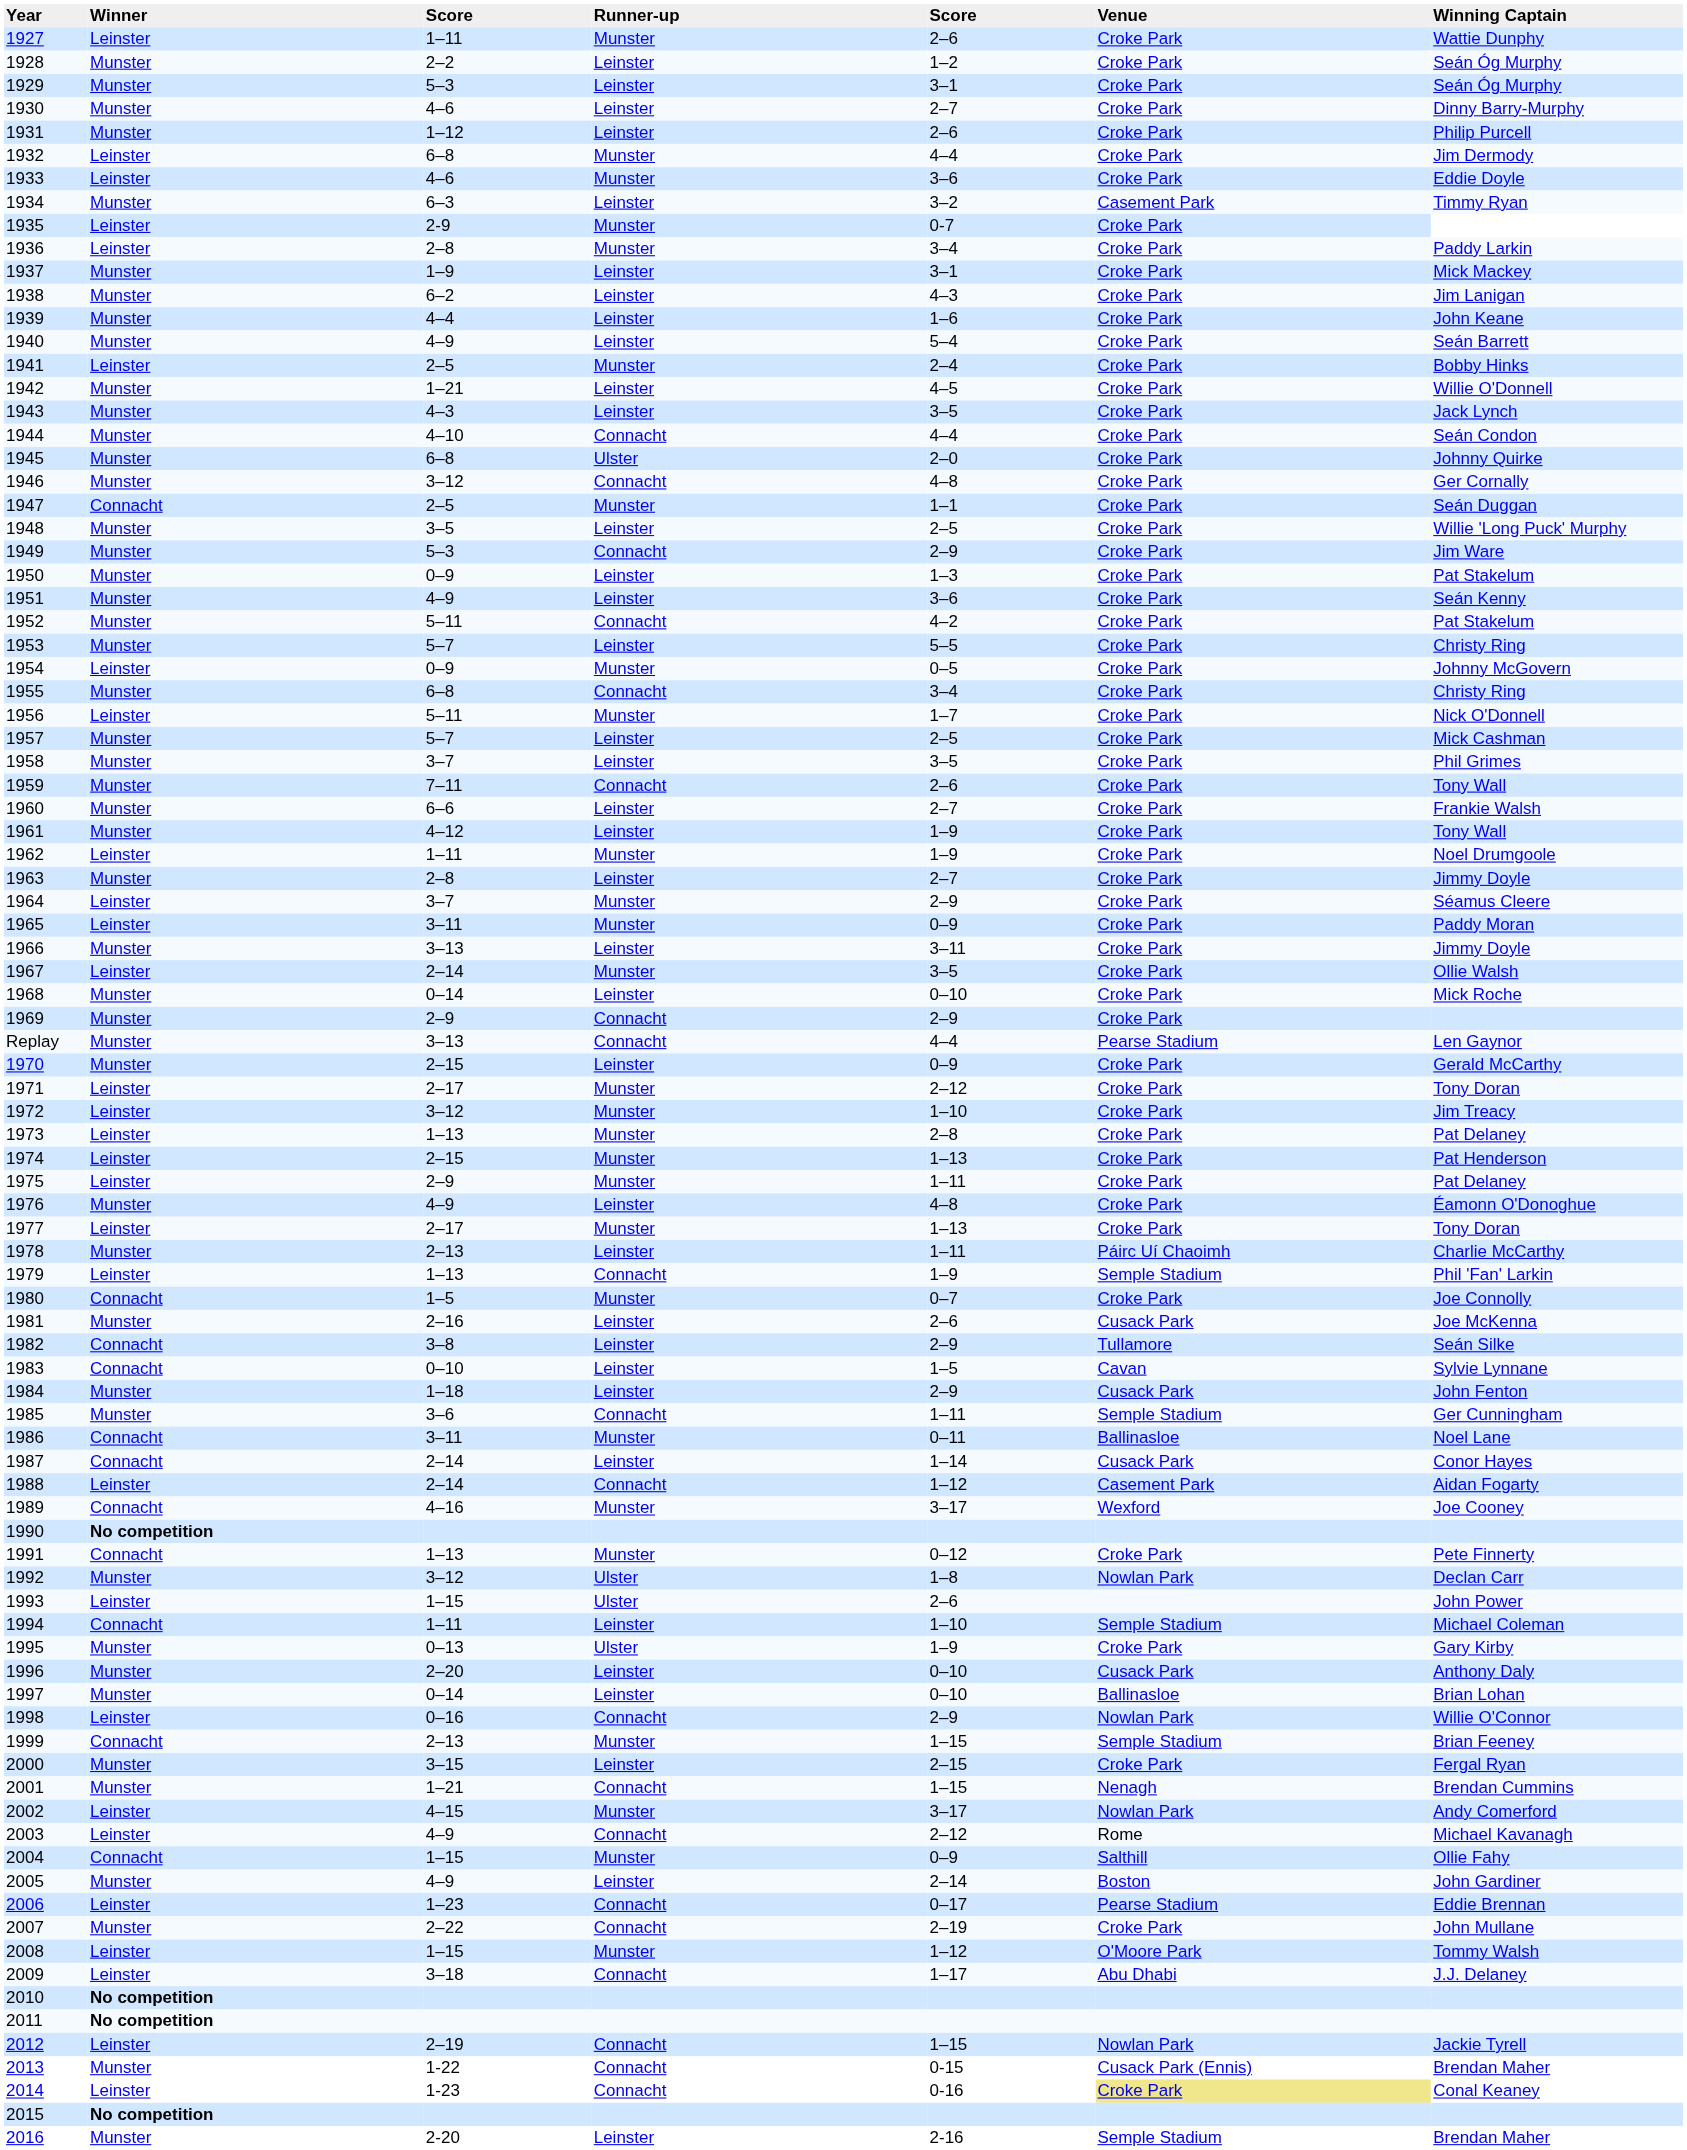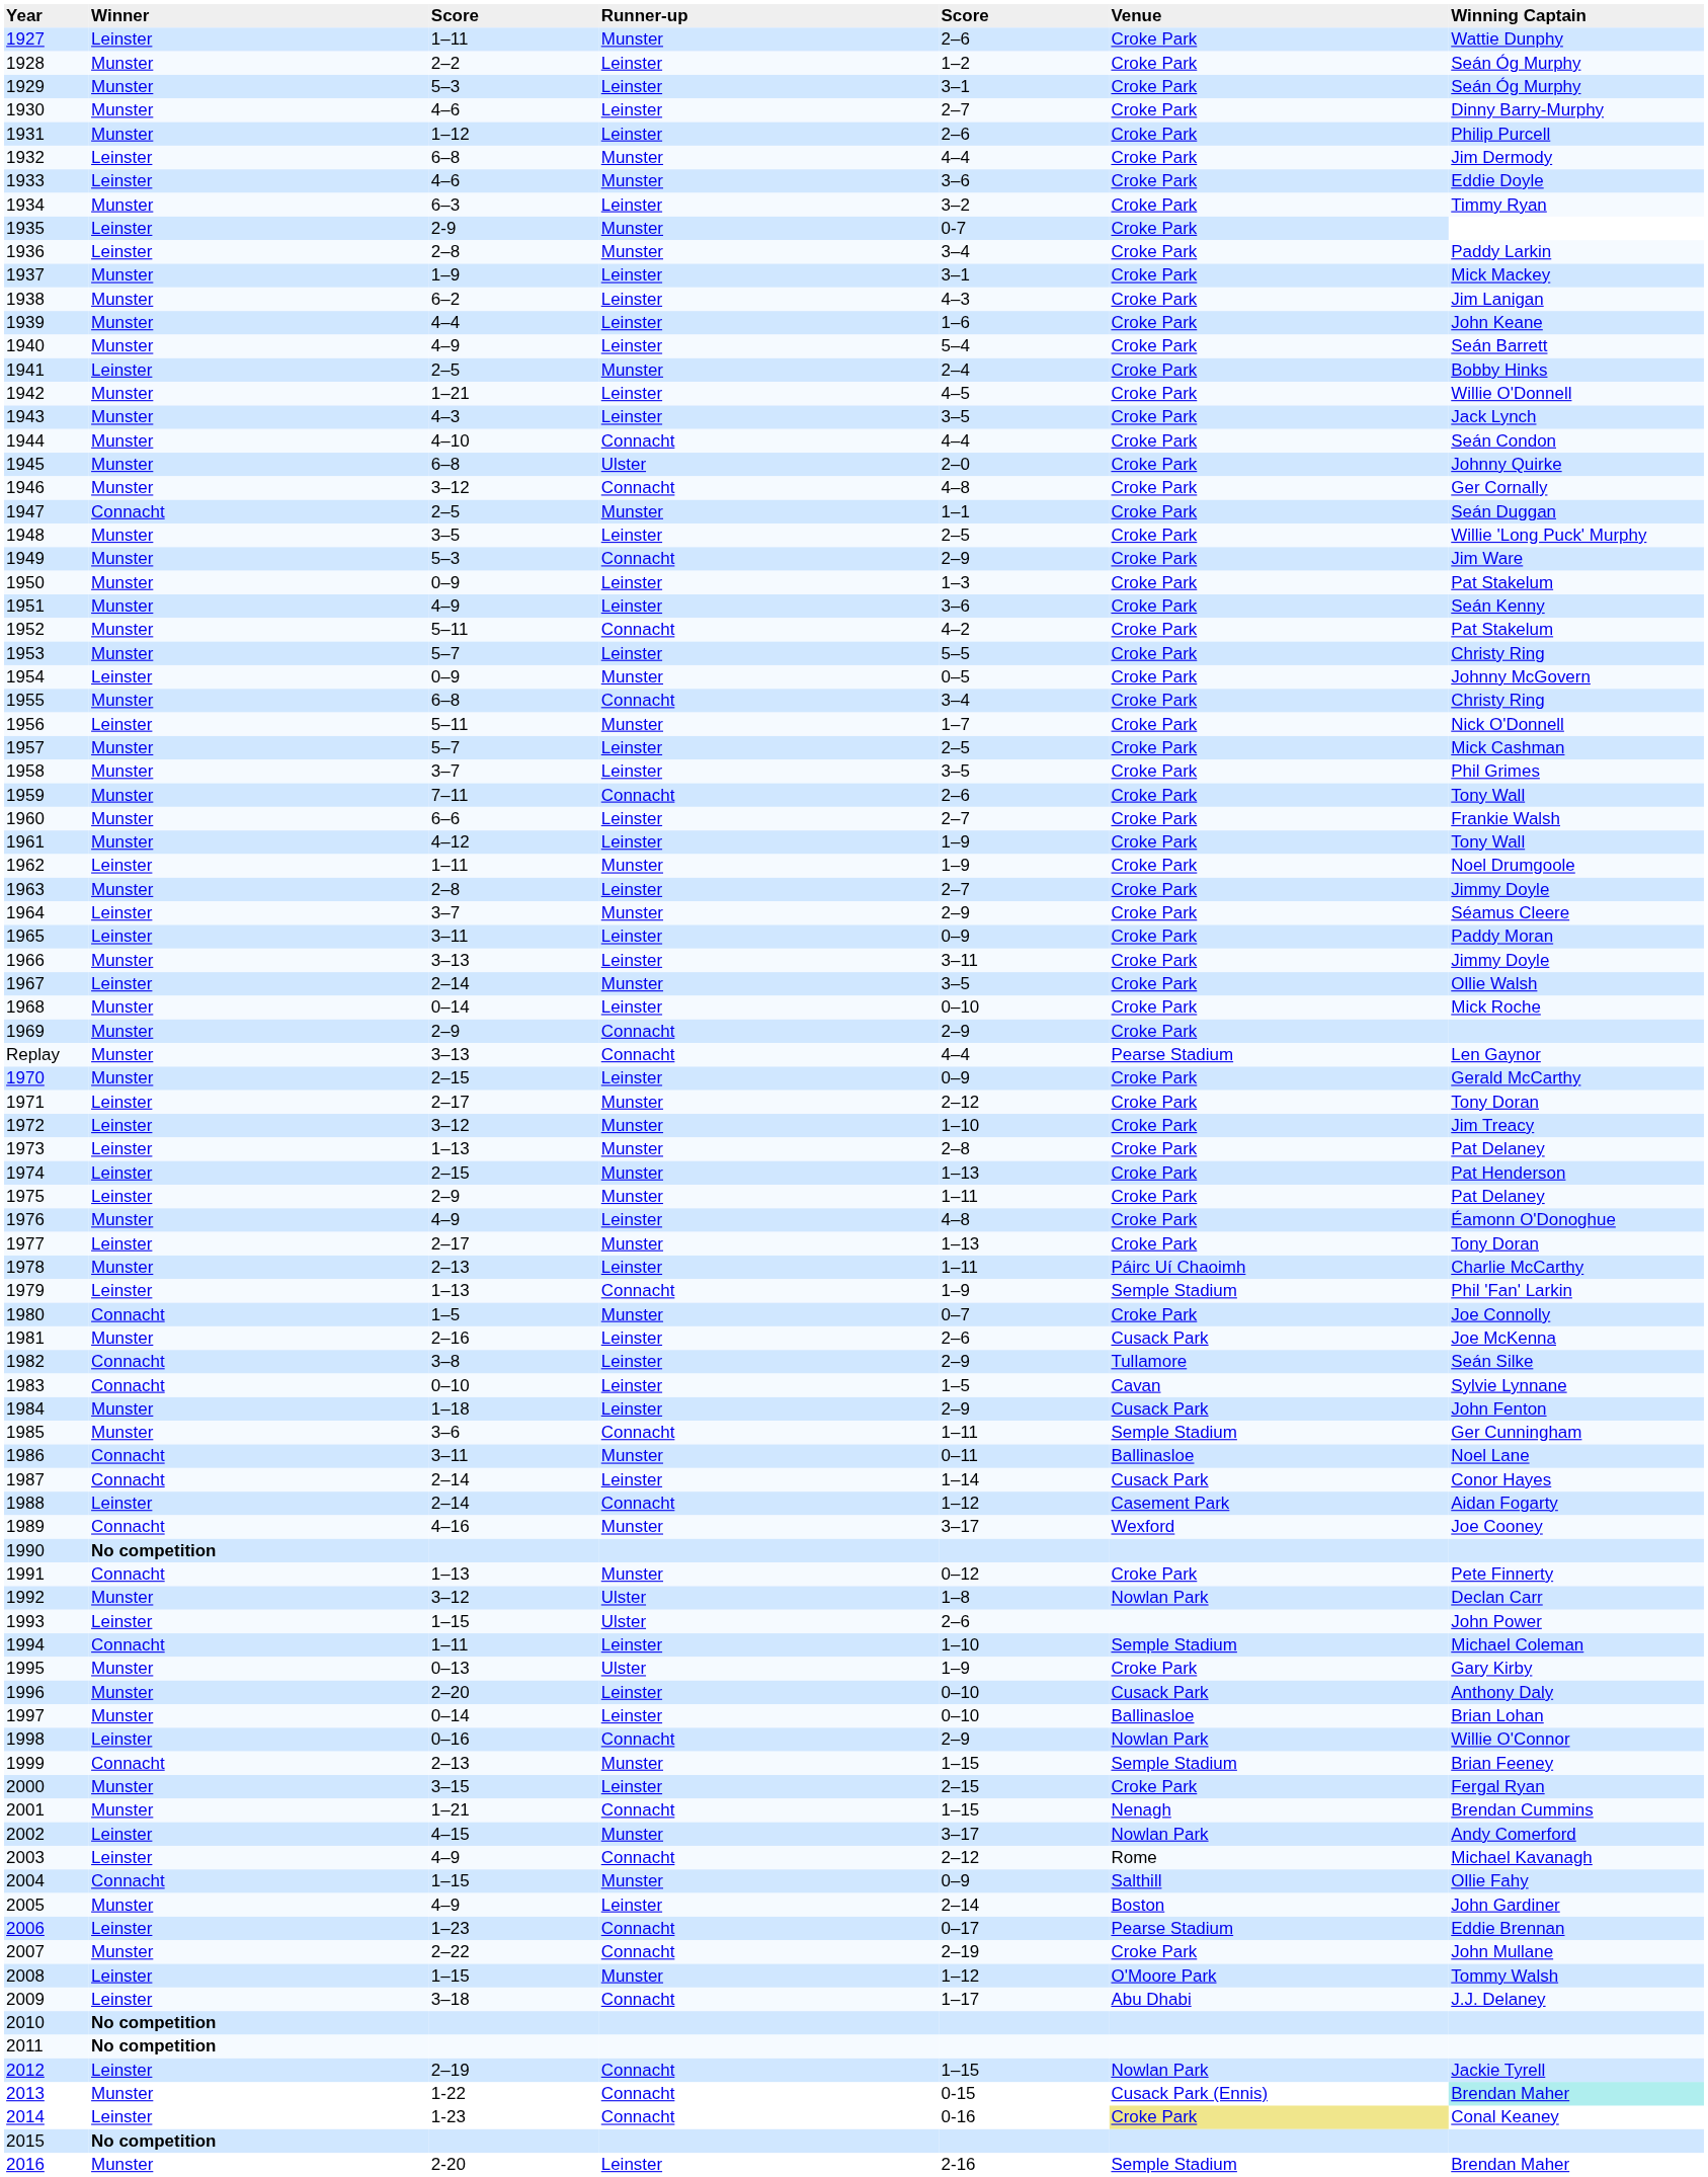1934 | Venue: Casement Park -> Croke Park
1965 | Runner-up: Munster -> Leinster
2013 | Winning Captain: no background -> paleturquoise background
